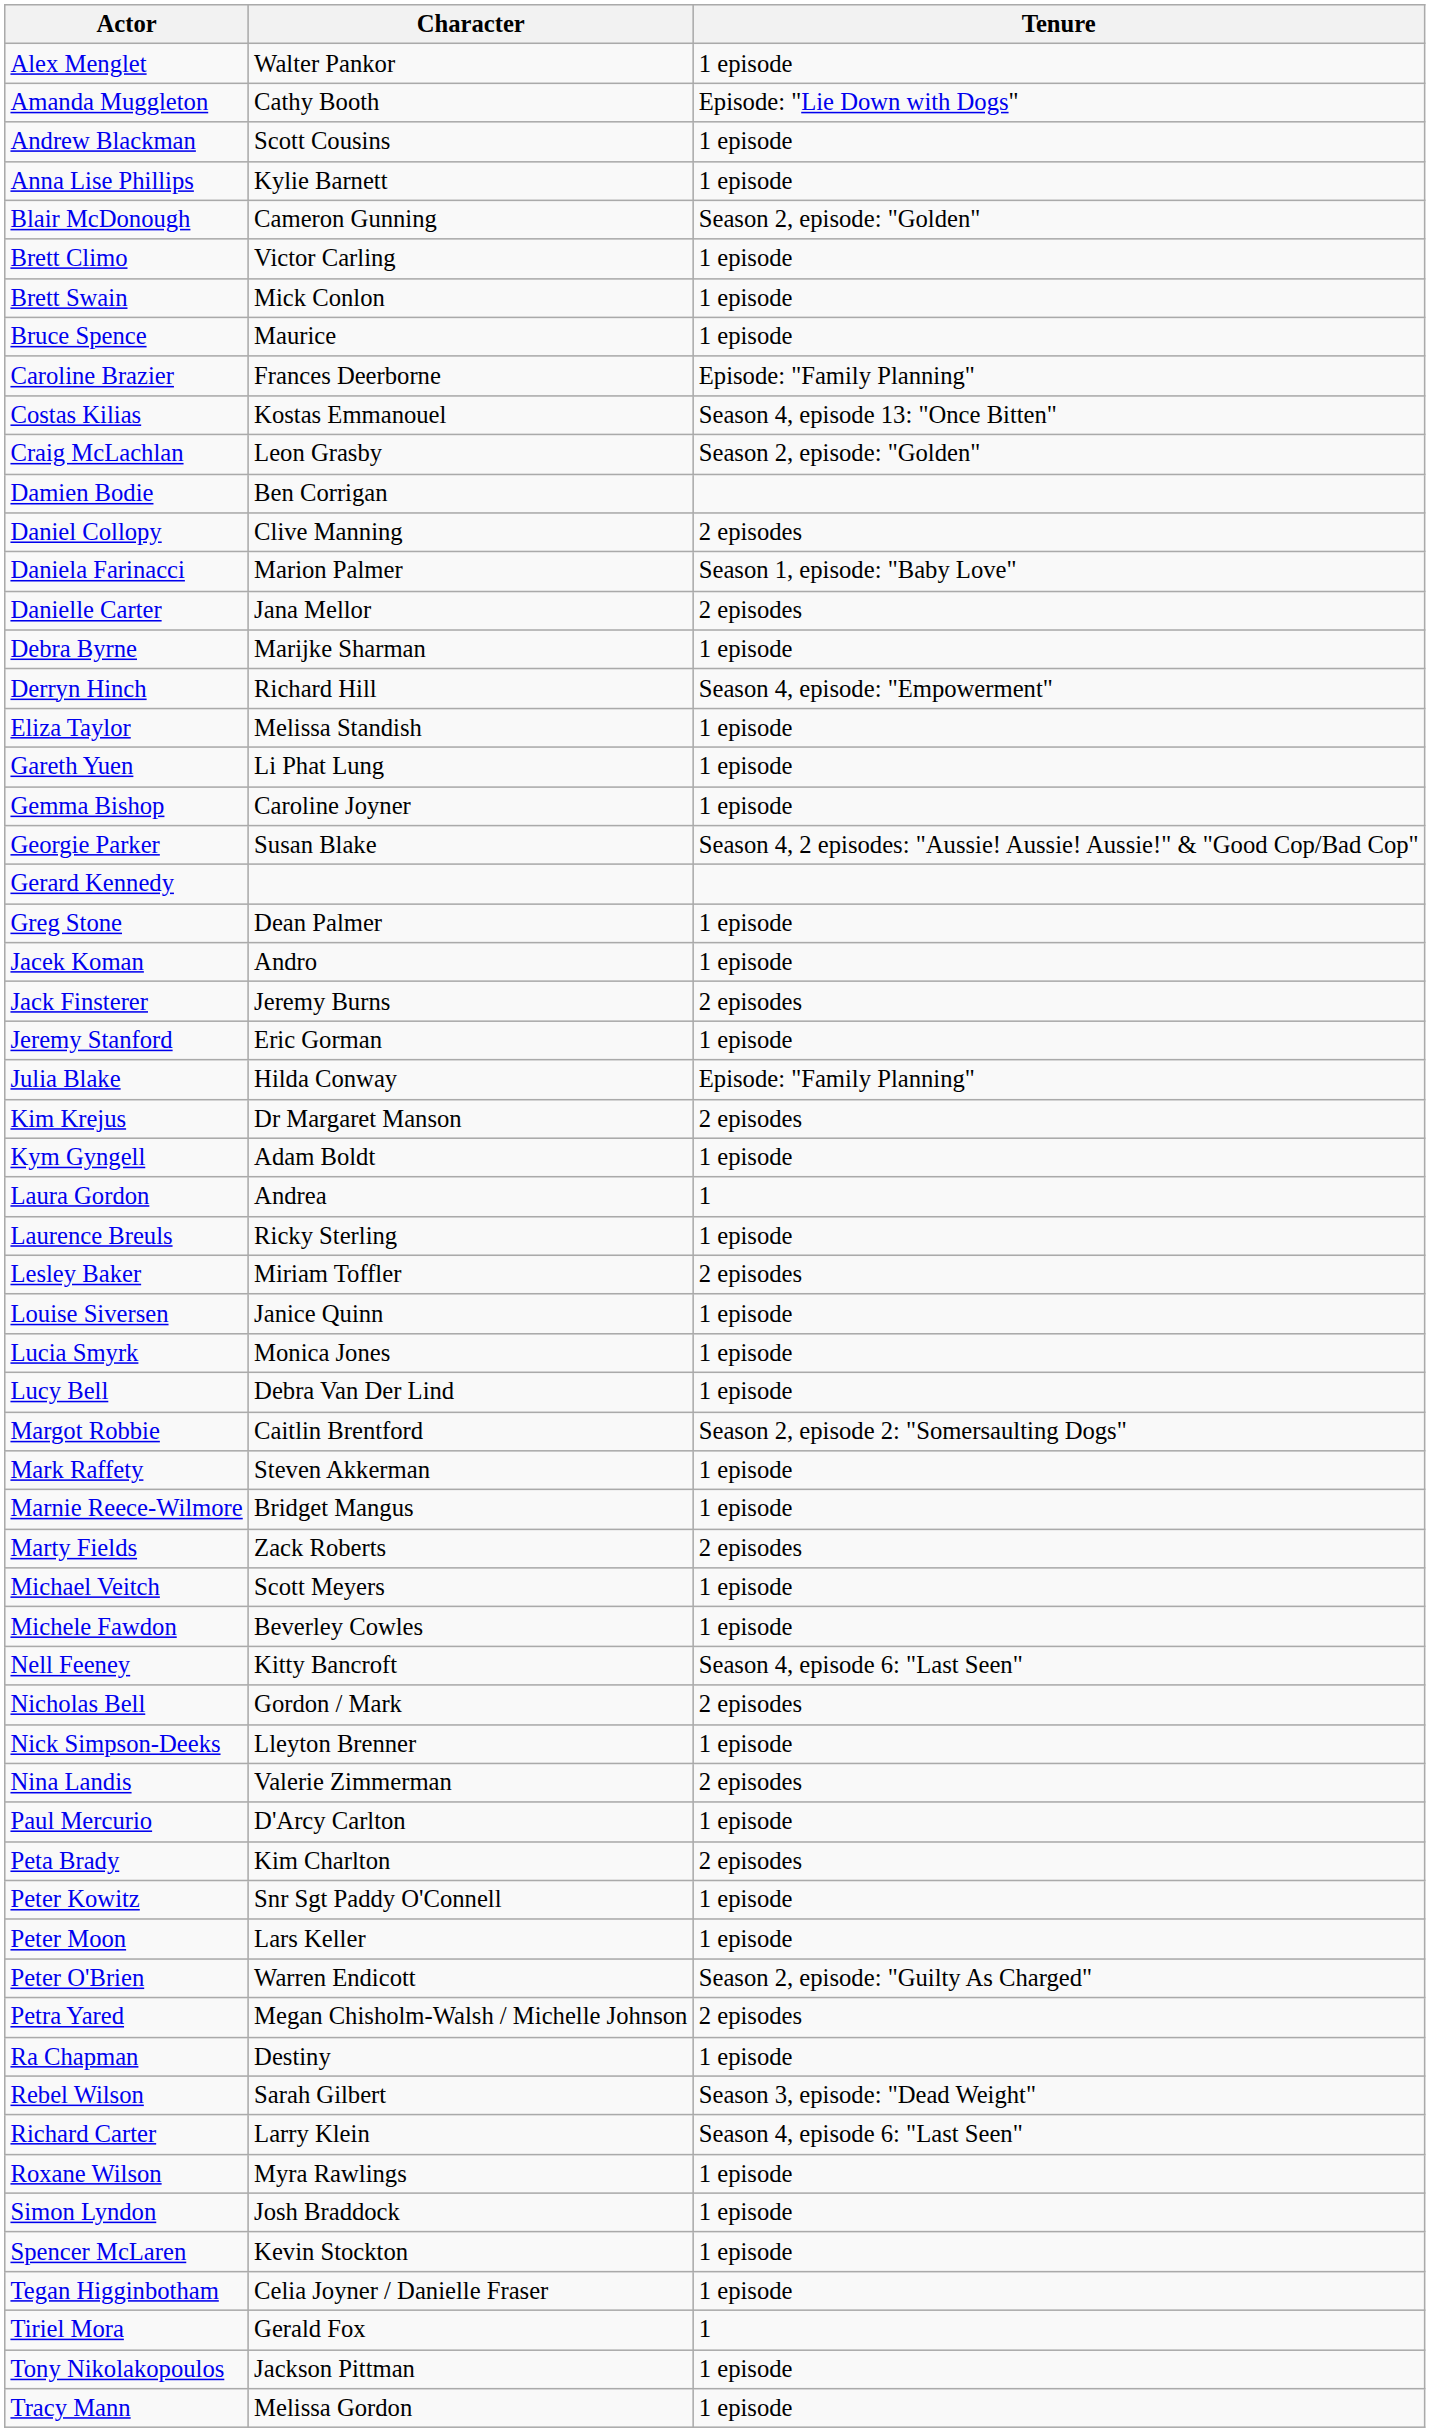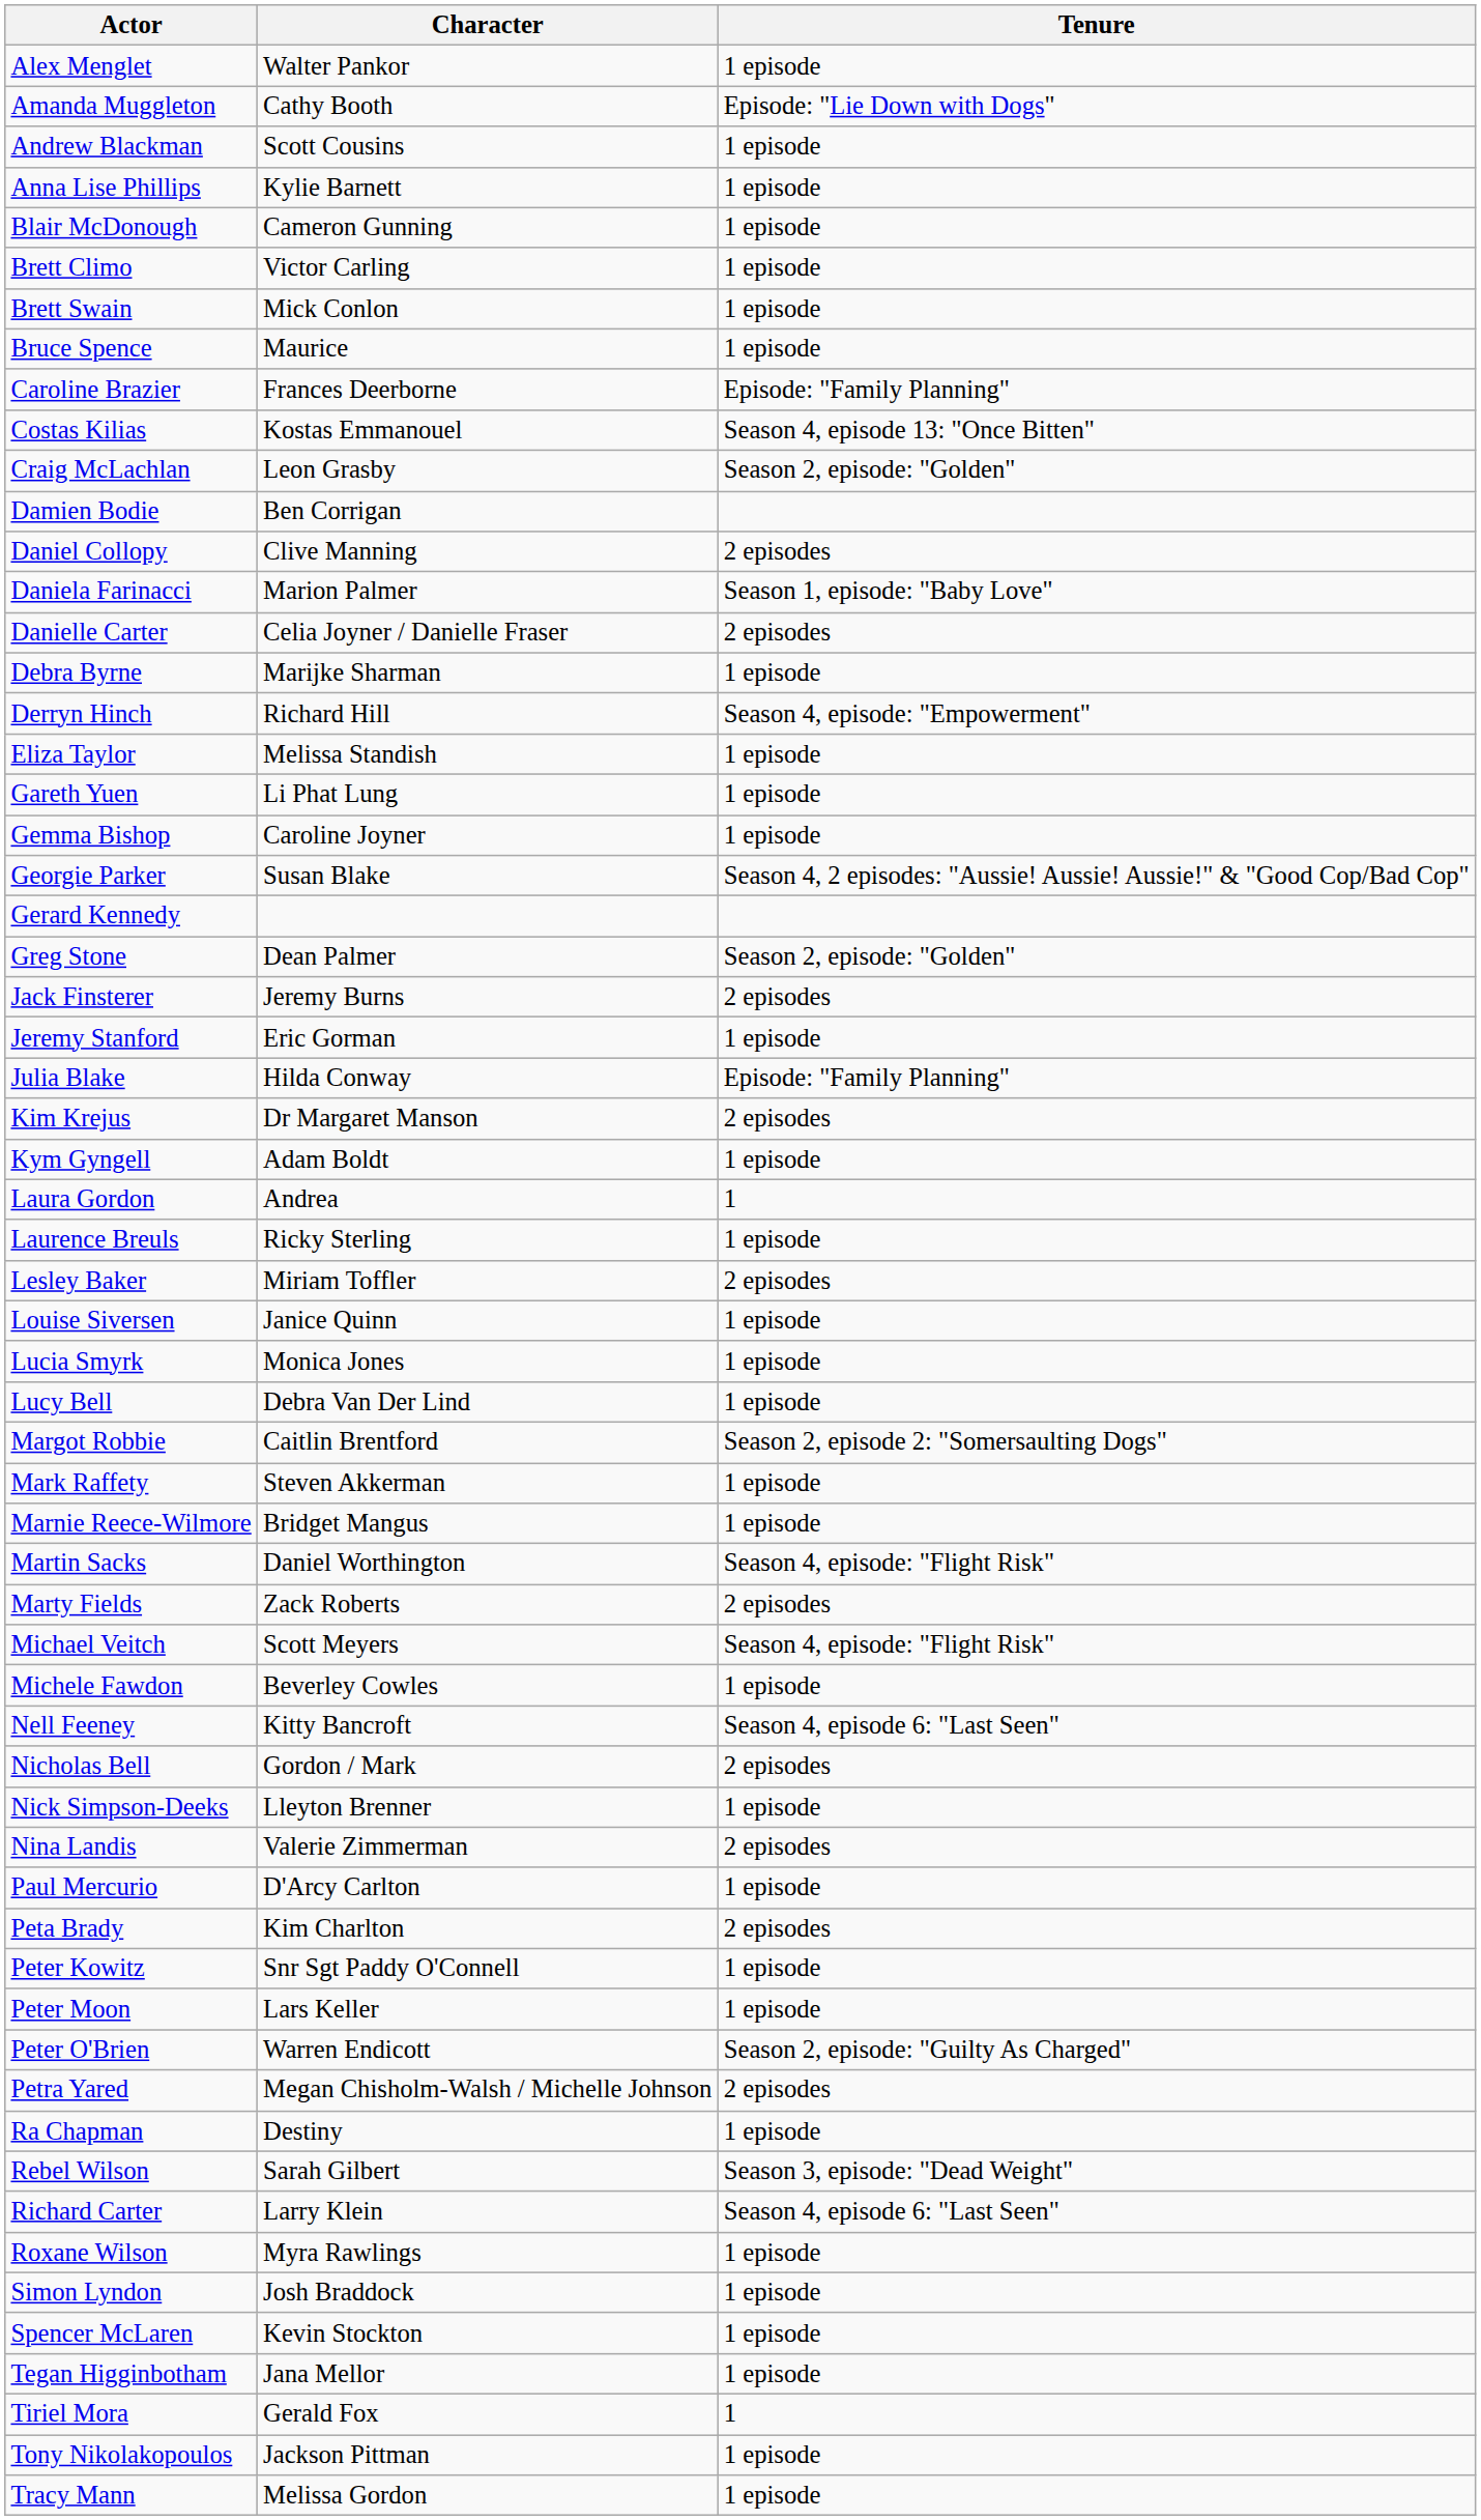Blair McDonough | Tenure: Season 2, episode: "Golden" -> 1 episode
Danielle Carter | Character: Jana Mellor -> Celia Joyner / Danielle Fraser
Greg Stone | Tenure: 1 episode -> Season 2, episode: "Golden"
- row: Jacek Koman | Andro | 1 episode
+ row: Martin Sacks | Daniel Worthington | Season 4, episode: "Flight Risk"
Michael Veitch | Tenure: 1 episode -> Season 4, episode: "Flight Risk"
Tegan Higginbotham | Character: Celia Joyner / Danielle Fraser -> Jana Mellor
